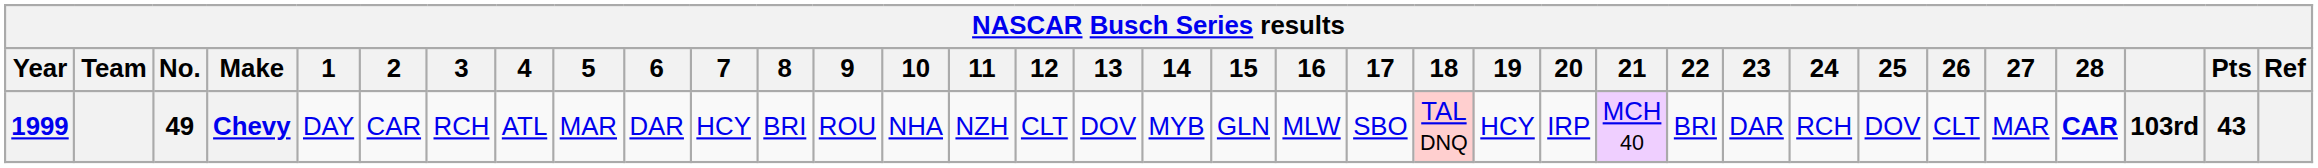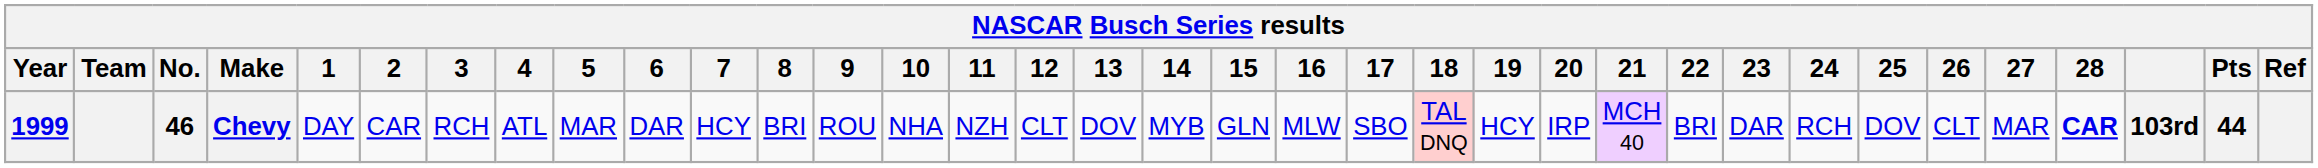Chevy | No.: 49 -> 46
Chevy | Pts: 43 -> 44
